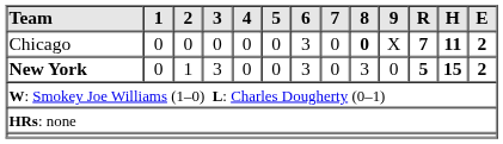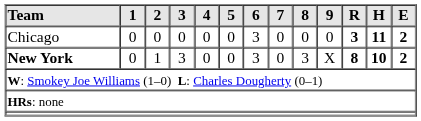Chicago | 8: bold -> normal
Chicago | 9: X -> 0
Chicago | R: 7 -> 3
New York | 9: 0 -> X
New York | R: 5 -> 8
New York | H: 15 -> 10
